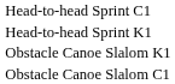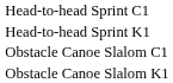rows swapped: Obstacle Canoe Slalom C1 <-> Obstacle Canoe Slalom K1
